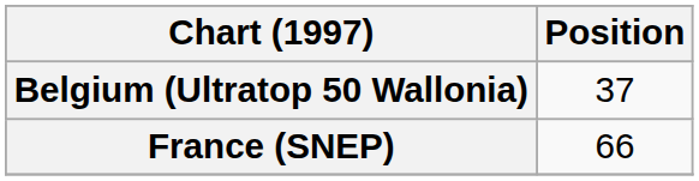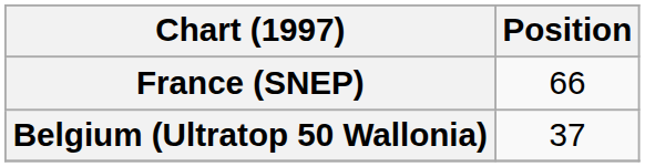rows swapped: Belgium (Ultratop 50 Wallonia) <-> France (SNEP)
